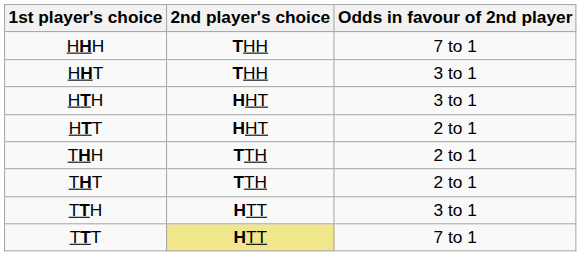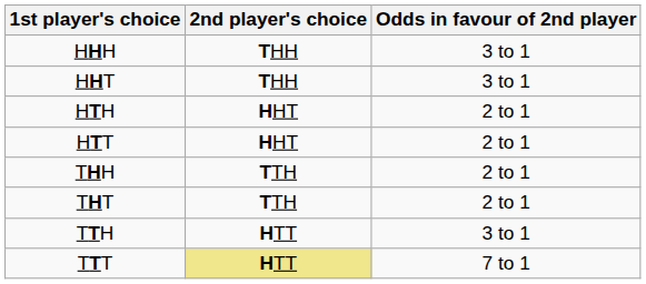HHH | Odds in favour of 2nd player: 7 to 1 -> 3 to 1
HTH | Odds in favour of 2nd player: 3 to 1 -> 2 to 1
